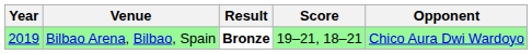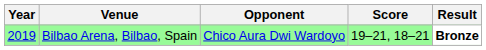columns swapped: Opponent <-> Result
